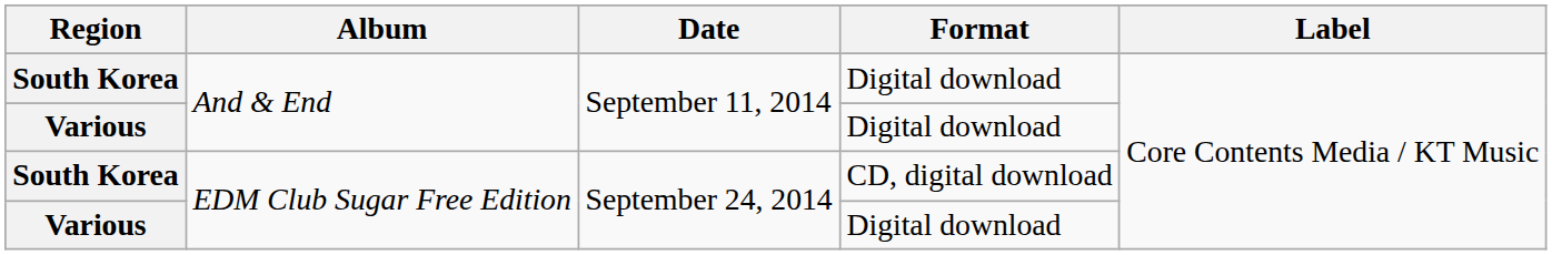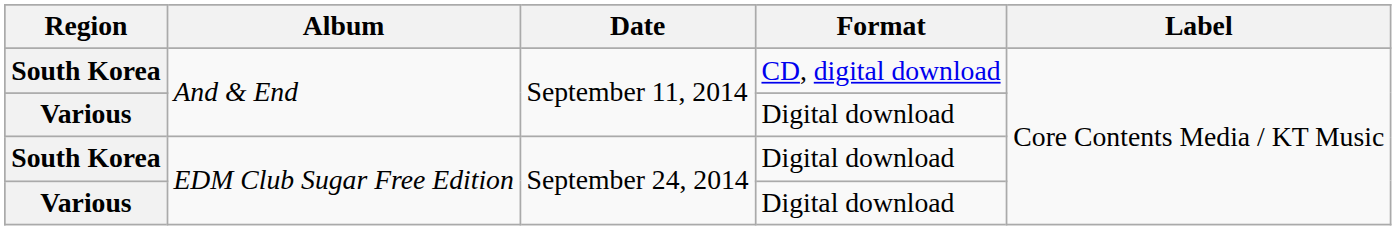South Korea / And & End | Format: Digital download -> CD, digital download
South Korea / EDM Club Sugar Free Edition | Format: CD, digital download -> Digital download
